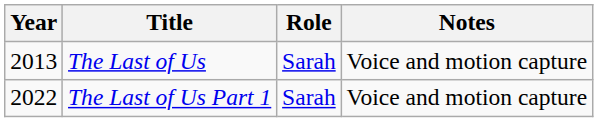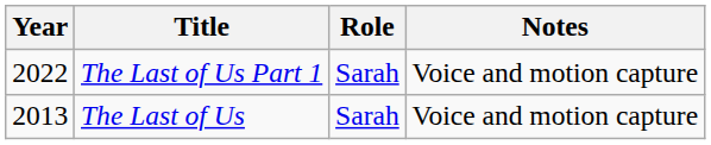rows swapped: The Last of Us <-> The Last of Us Part 1
